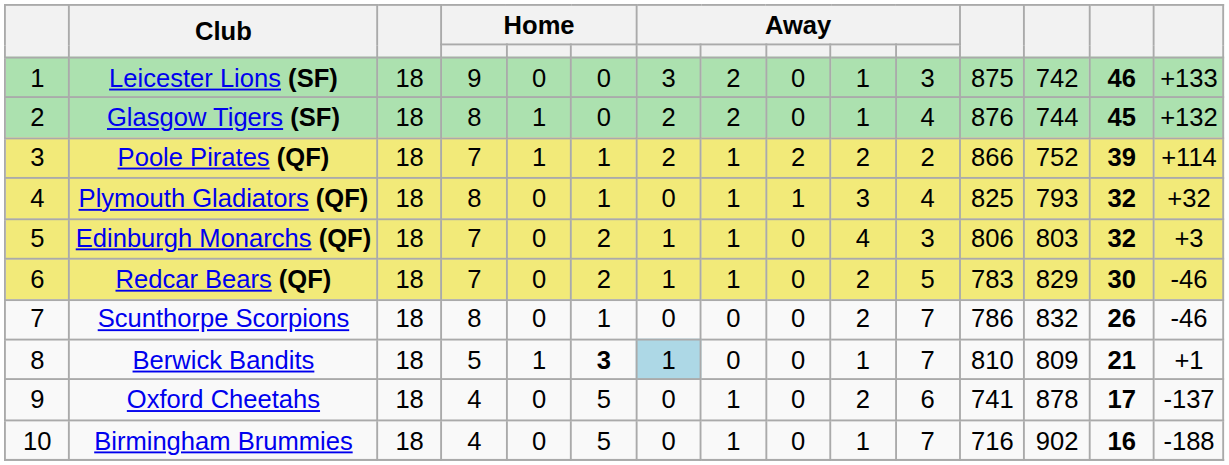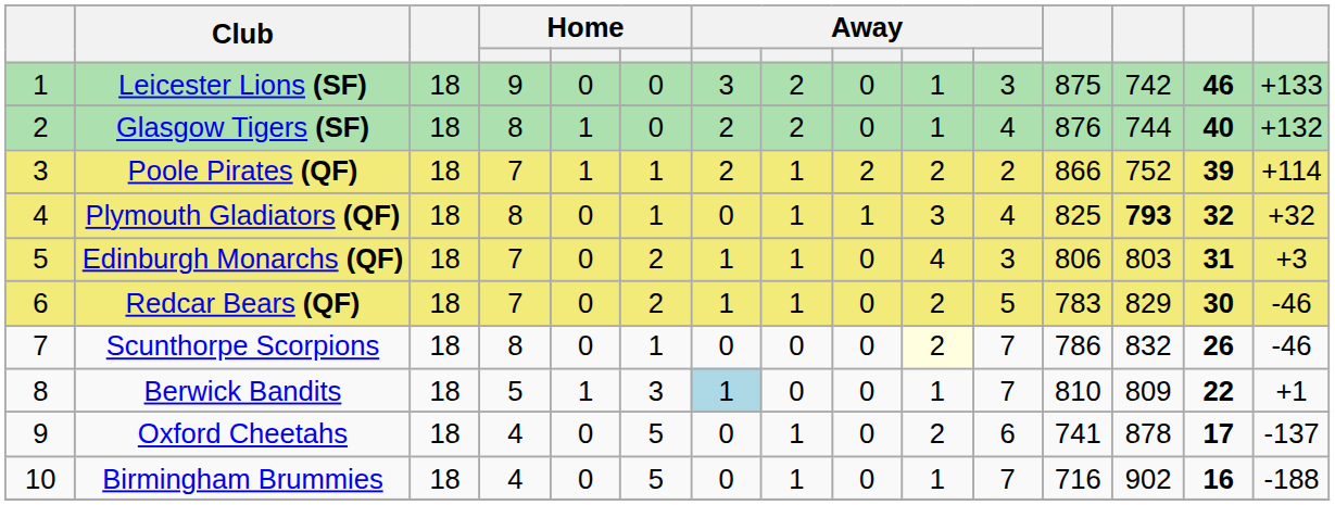Glasgow Tigers (SF) | column 14: 45 -> 40
Plymouth Gladiators (QF) | column 13: normal -> bold
Edinburgh Monarchs (QF) | column 14: 32 -> 31
Scunthorpe Scorpions | column 10: no background -> lightyellow background
Berwick Bandits | column 6: bold -> normal
Berwick Bandits | column 14: 21 -> 22
